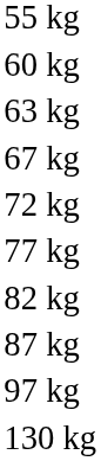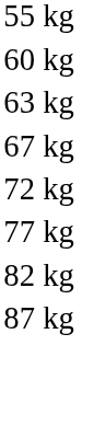- row: 97 kg
- row: 130 kg
